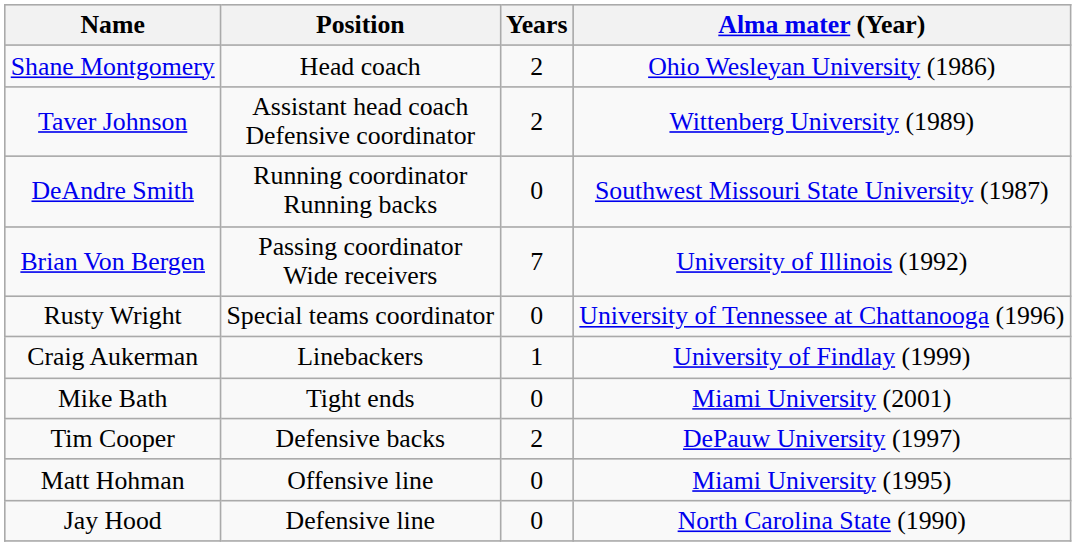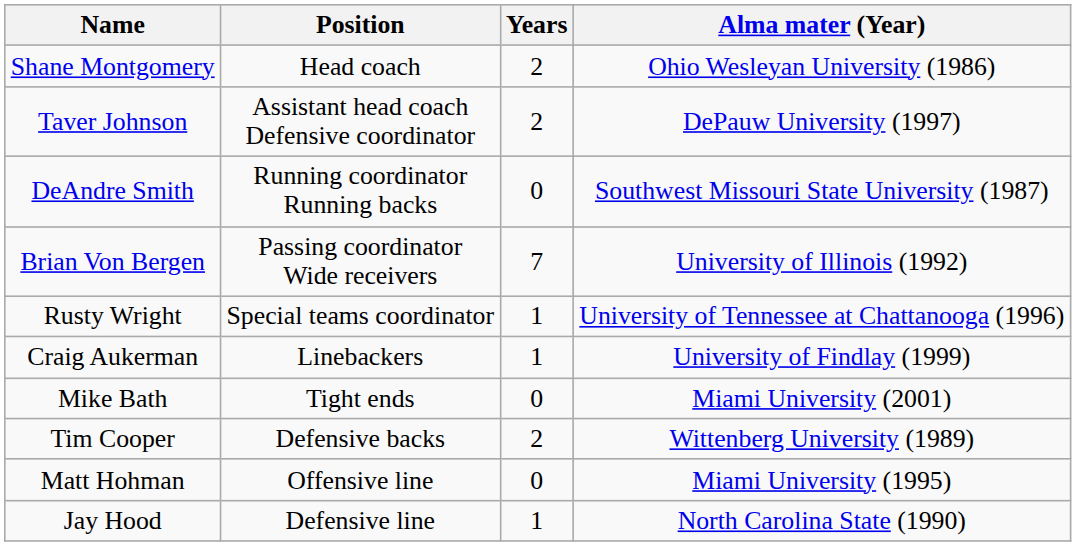Taver Johnson | Alma mater (Year): Wittenberg University (1989) -> DePauw University (1997)
Rusty Wright | Years: 0 -> 1
Tim Cooper | Alma mater (Year): DePauw University (1997) -> Wittenberg University (1989)
Jay Hood | Years: 0 -> 1
